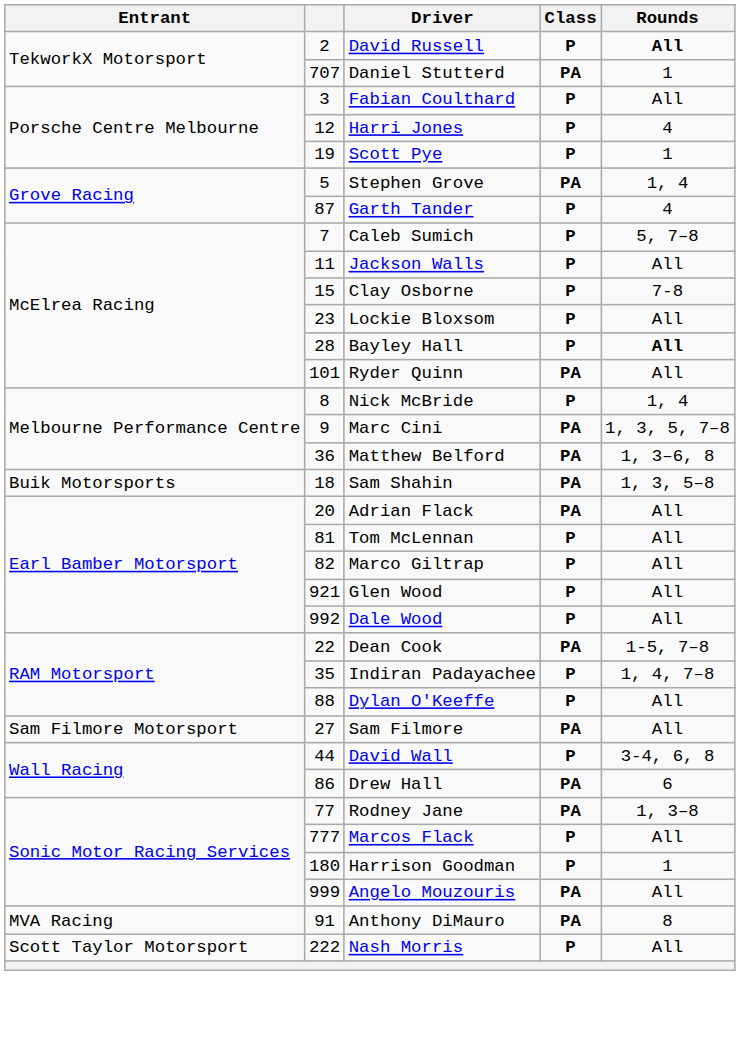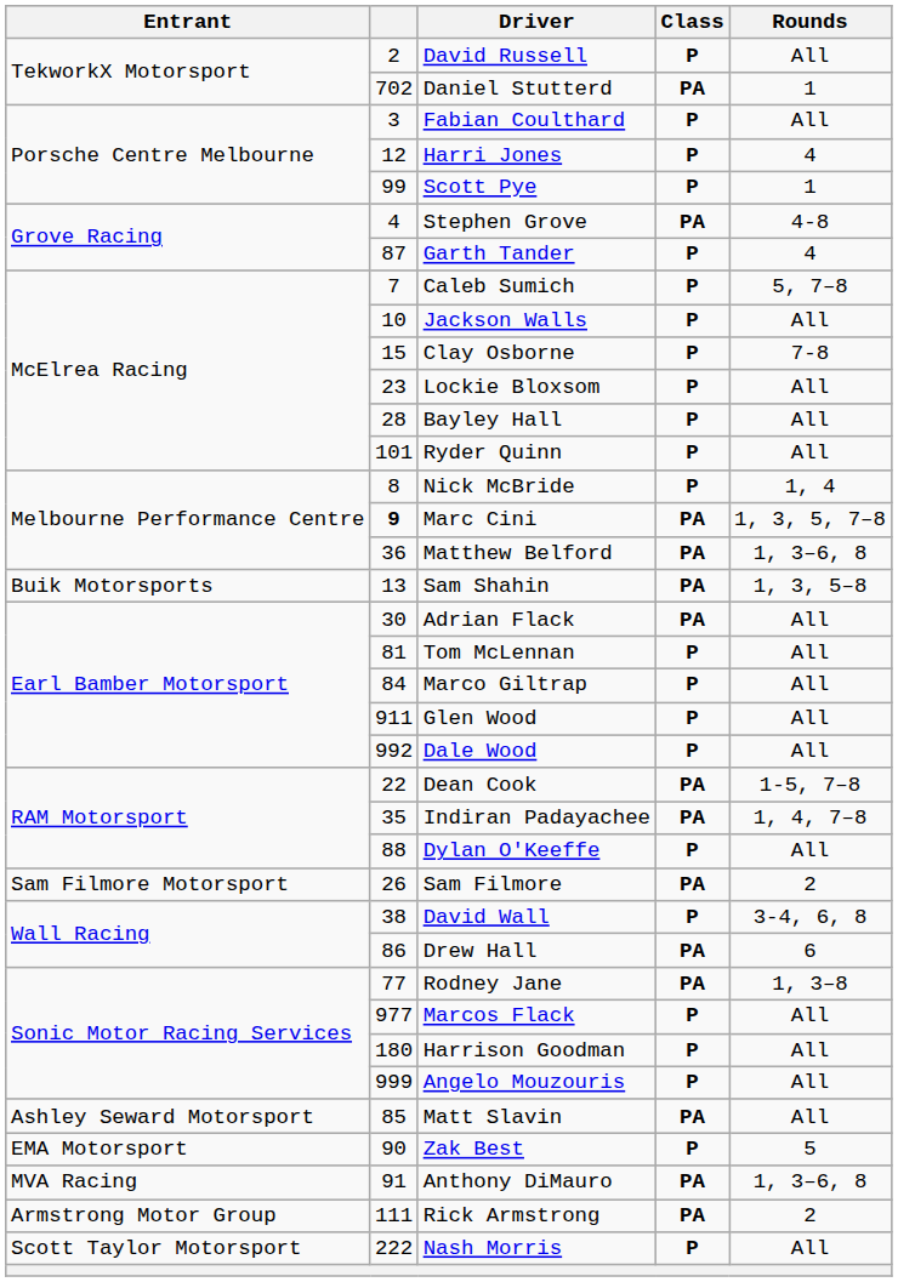David Russell | Rounds: bold -> normal
Daniel Stutterd | column 2: 707 -> 702
Scott Pye | column 2: 19 -> 99
Stephen Grove | column 2: 5 -> 4
Stephen Grove | Rounds: 1, 4 -> 4-8
Jackson Walls | column 2: 11 -> 10
Bayley Hall | Rounds: bold -> normal
Ryder Quinn | Class: PA -> P
Marc Cini | column 2: normal -> bold
Sam Shahin | column 2: 18 -> 13
Adrian Flack | column 2: 20 -> 30
Marco Giltrap | column 2: 82 -> 84
Glen Wood | column 2: 921 -> 911
Indiran Padayachee | Class: P -> PA
Sam Filmore | column 2: 27 -> 26
Sam Filmore | Rounds: All -> 2
David Wall | column 2: 44 -> 38
Marcos Flack | column 2: 777 -> 977
Harrison Goodman | Rounds: 1 -> All
Angelo Mouzouris | Class: PA -> P
+ row: Ashley Seward Motorsport | 85 | Matt Slavin | PA | All
+ row: EMA Motorsport | 90 | Zak Best | P | 5
Anthony DiMauro | Rounds: 8 -> 1, 3–6, 8
+ row: Armstrong Motor Group | 111 | Rick Armstrong | PA | 2
